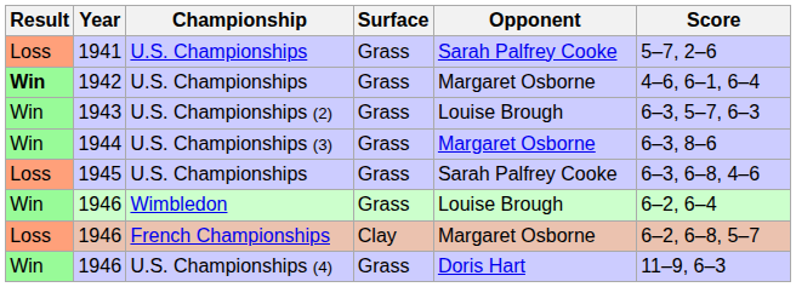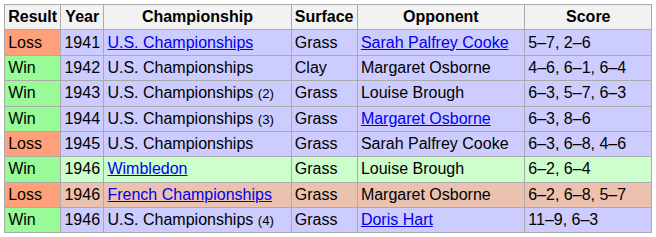1942 | Result: bold -> normal
1942 | Surface: Grass -> Clay
1946 / French Championships | Surface: Clay -> Grass
